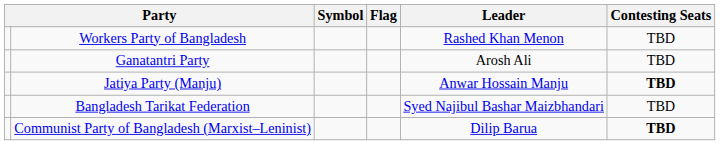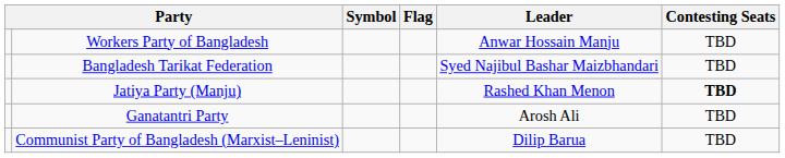Workers Party of Bangladesh | Leader: Rashed Khan Menon -> Anwar Hossain Manju
rows swapped: Ganatantri Party <-> Bangladesh Tarikat Federation
Jatiya Party (Manju) | Leader: Anwar Hossain Manju -> Rashed Khan Menon
Communist Party of Bangladesh (Marxist–Leninist) | Contesting Seats: bold -> normal
